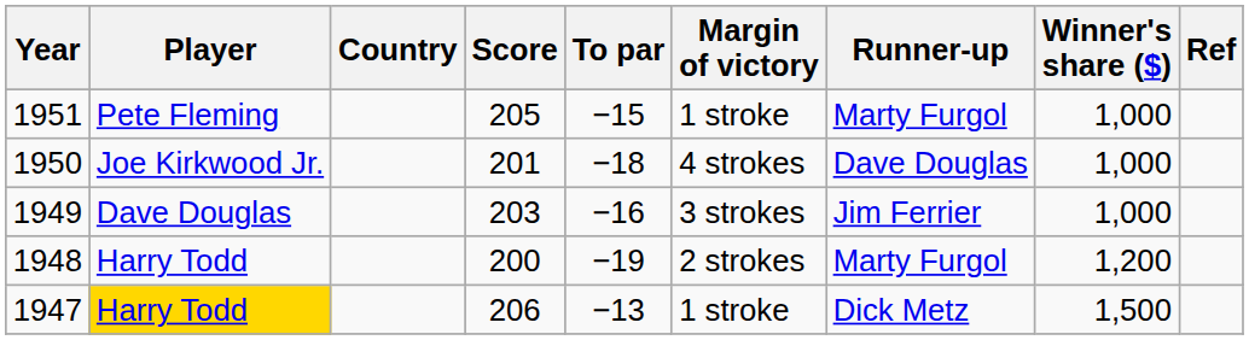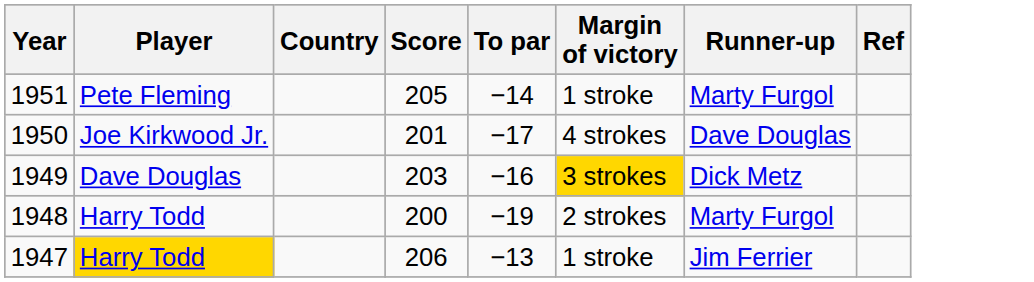- column: Winner's share ($) | 1,000 | 1,000 | 1,000 | 1,200 | 1,500
1951 | To par: −15 -> −14
1950 | To par: −18 -> −17
1949 | Margin of victory: no background -> gold background
1949 | Runner-up: Jim Ferrier -> Dick Metz
1947 | Runner-up: Dick Metz -> Jim Ferrier
